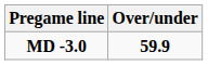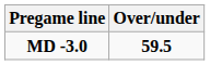MD -3.0 | Over/under: 59.9 -> 59.5
